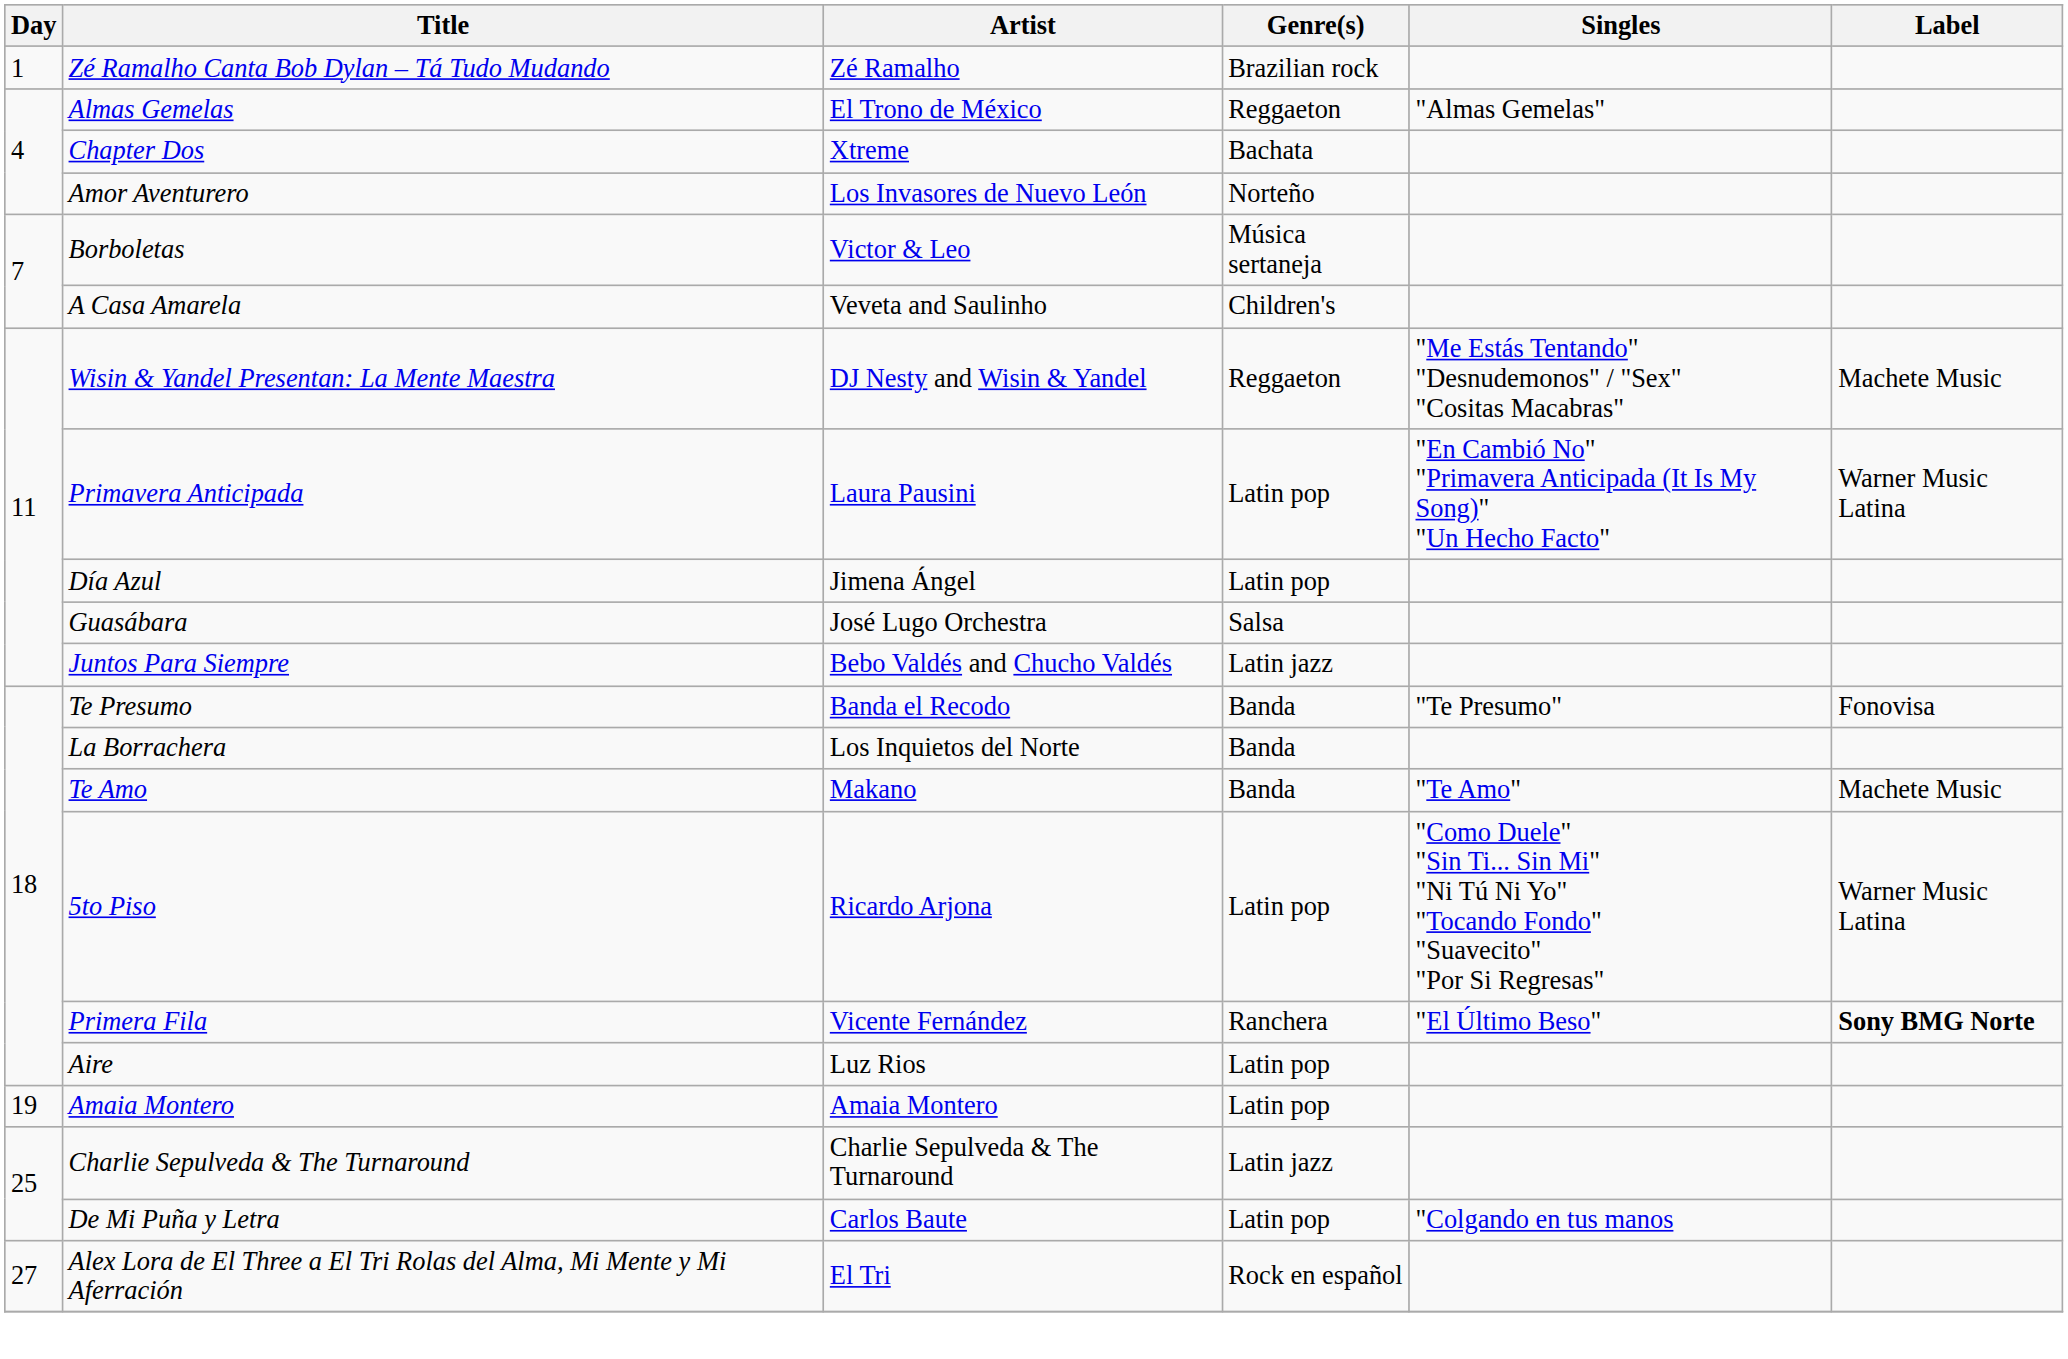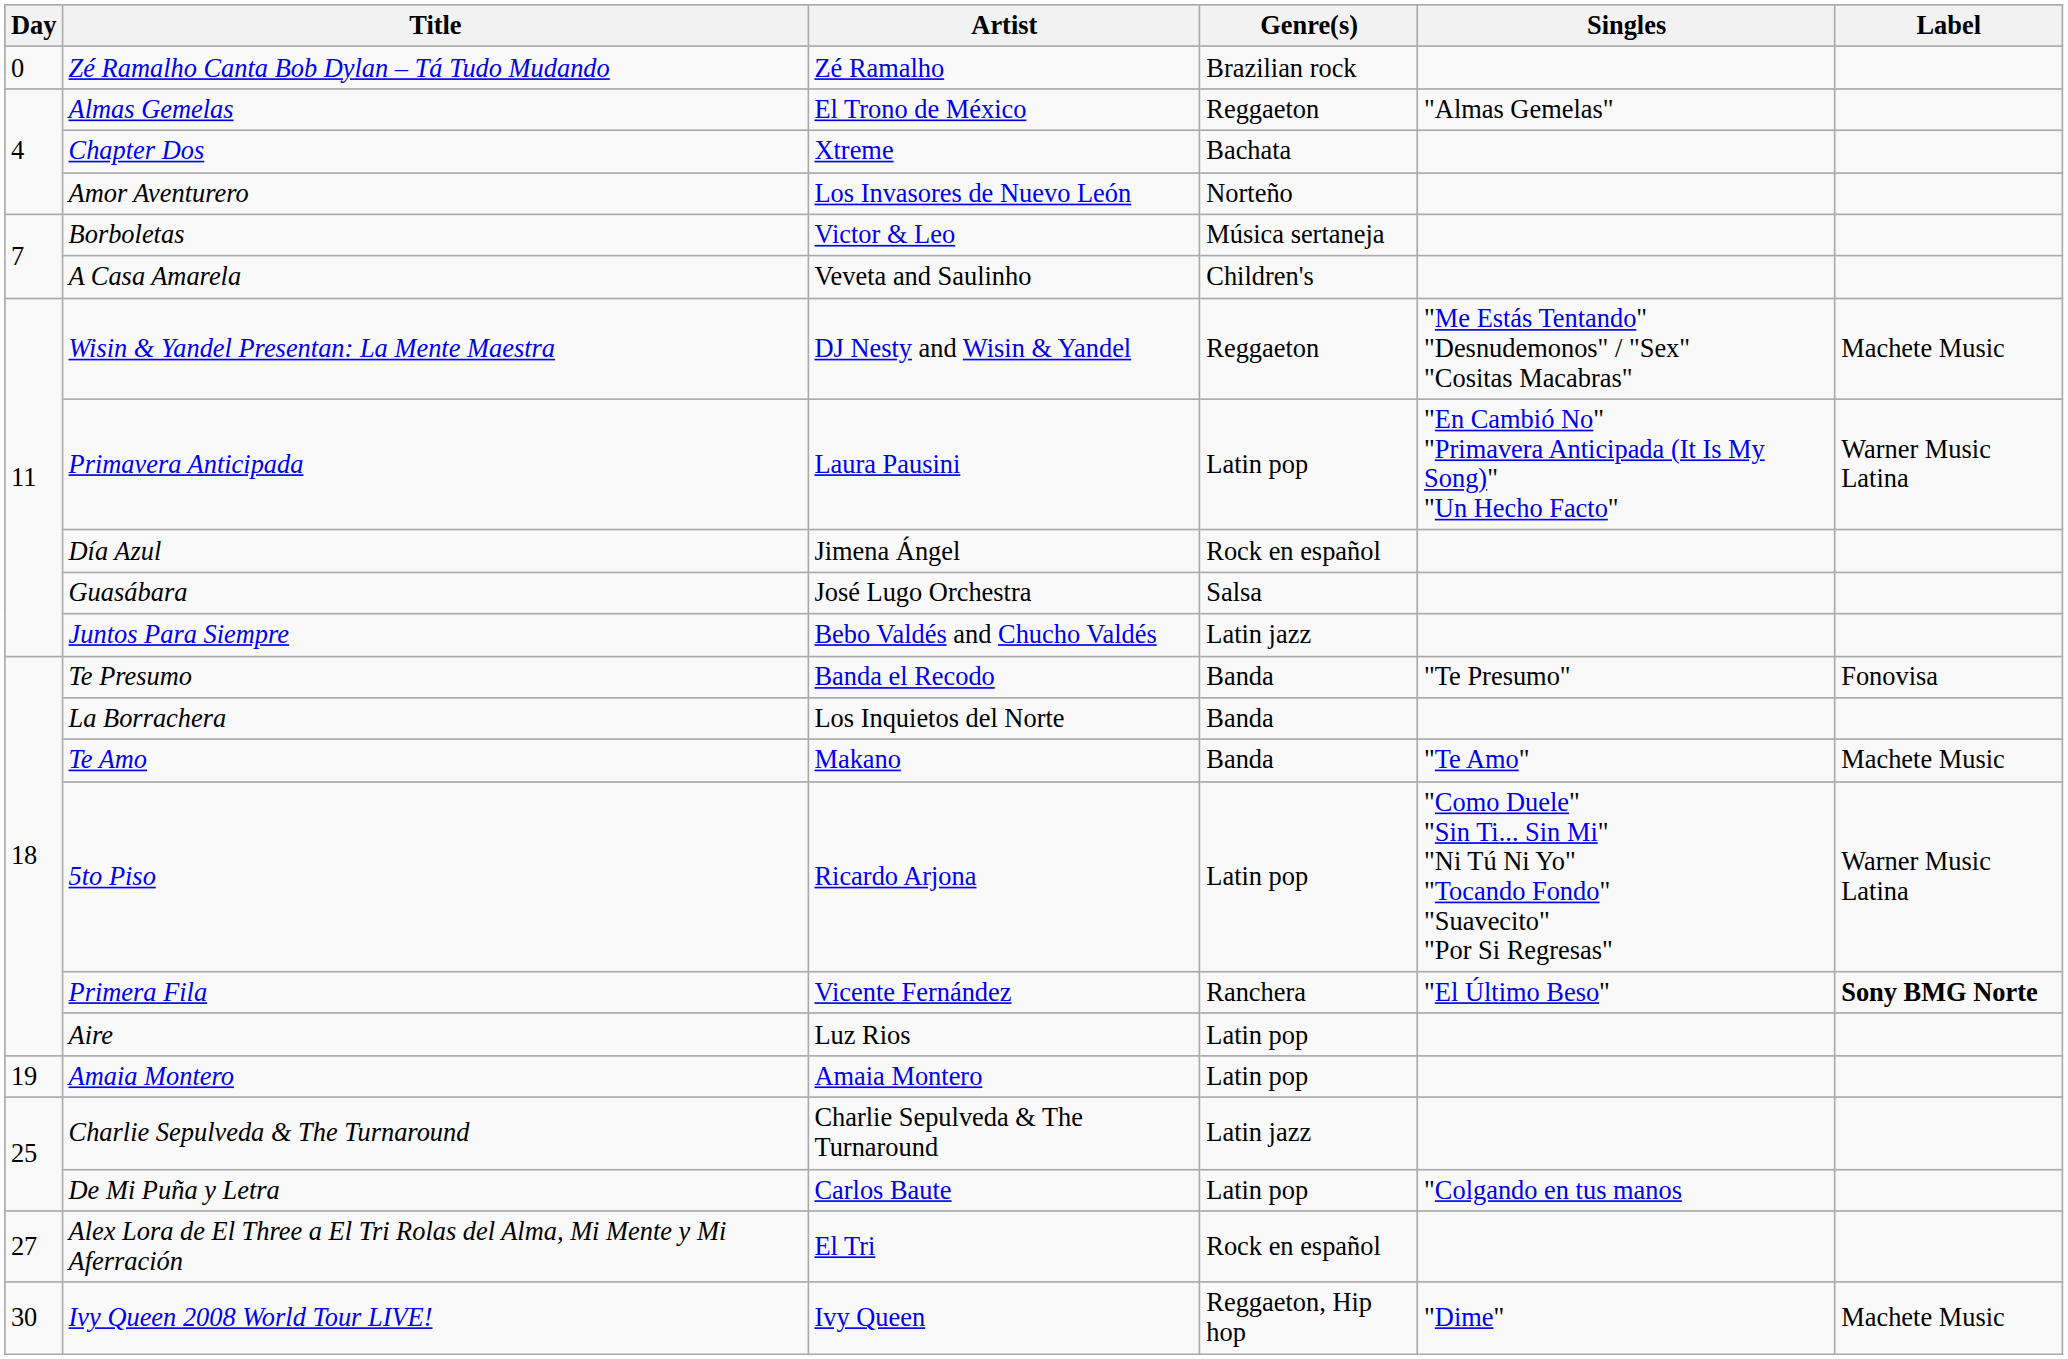Zé Ramalho Canta Bob Dylan – Tá Tudo Mudando | Day: 1 -> 0
Día Azul | Genre(s): Latin pop -> Rock en español
+ row: 30 | Ivy Queen 2008 World Tour LIVE! | Ivy Queen | Reggaeton, Hip hop | "Dime" | Machete Music
